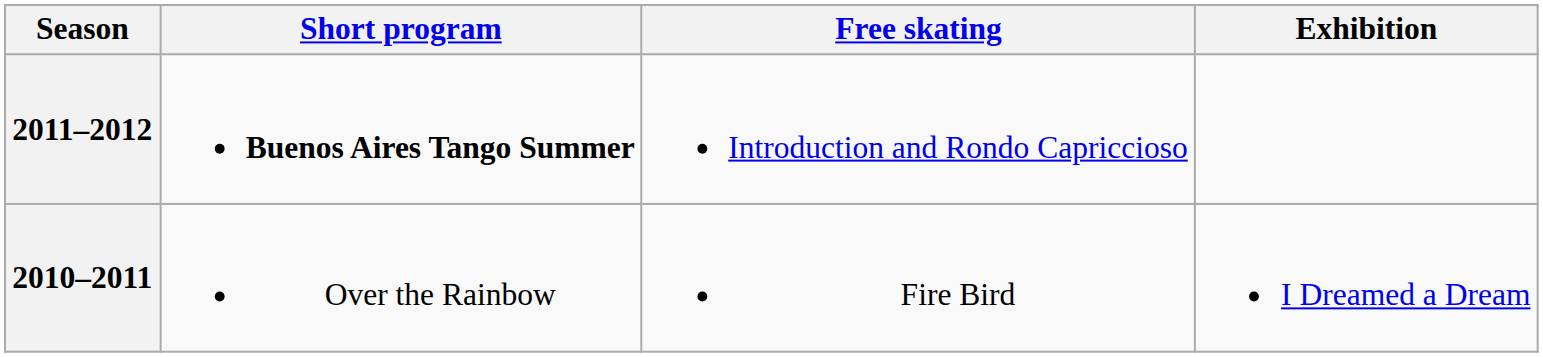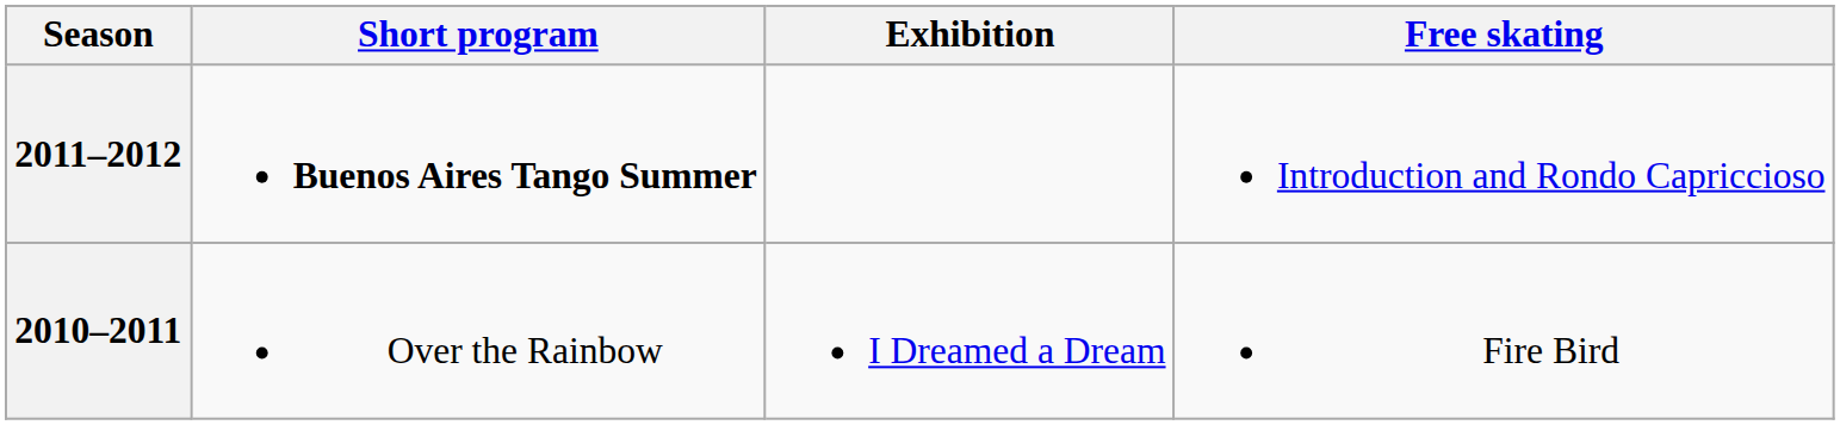columns swapped: Free skating <-> Exhibition
